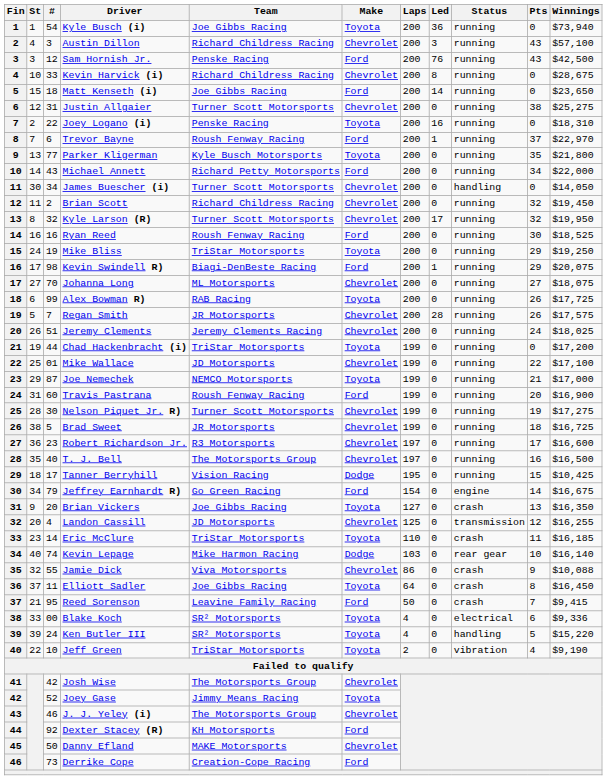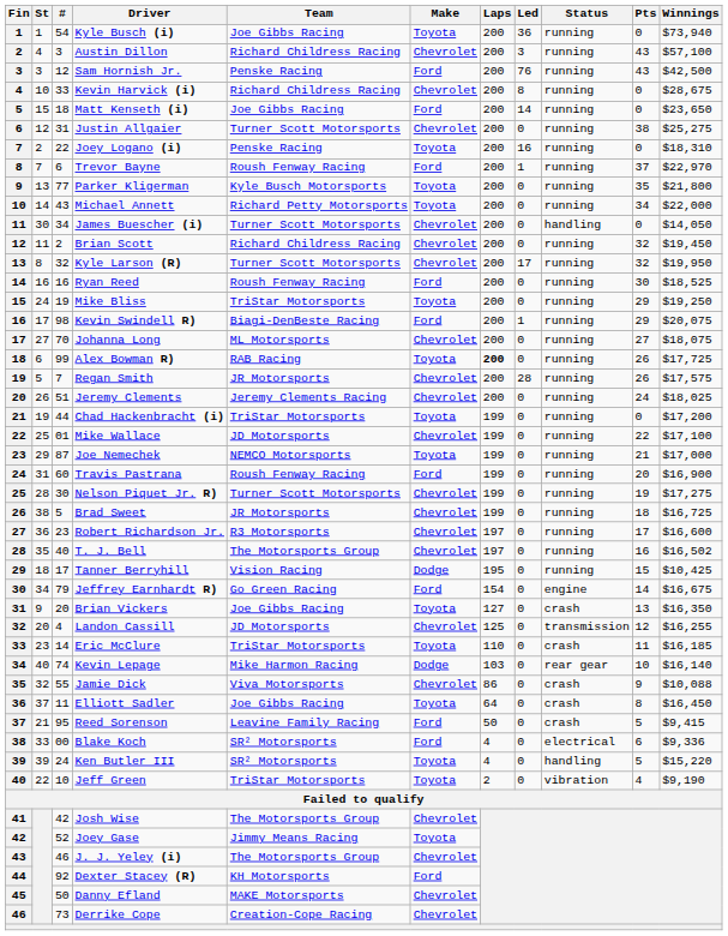Michael Annett | Make: Ford -> Toyota
Alex Bowman R) | Laps: normal -> bold
T. J. Bell | Winnings: $16,500 -> $16,502
Reed Sorenson | Pts: 7 -> 5
Blake Koch | Make: Toyota -> Ford
Derrike Cope | Make: Ford -> Chevrolet
